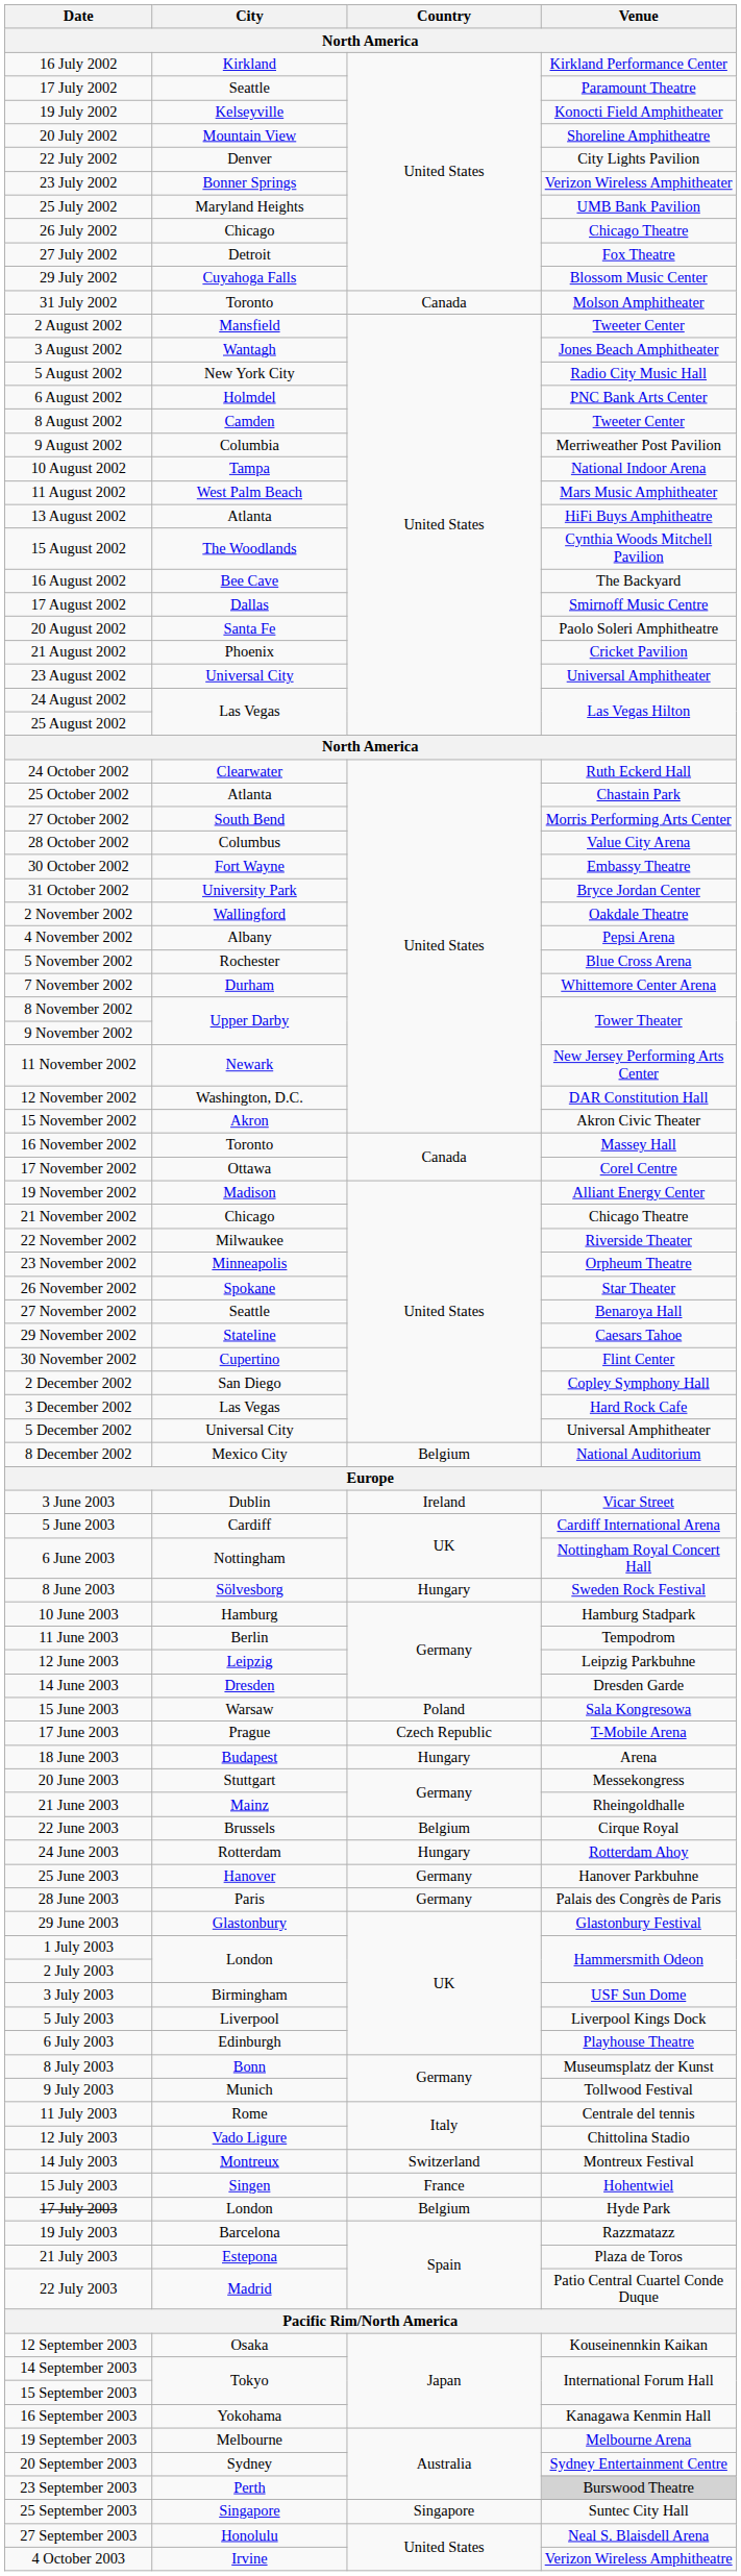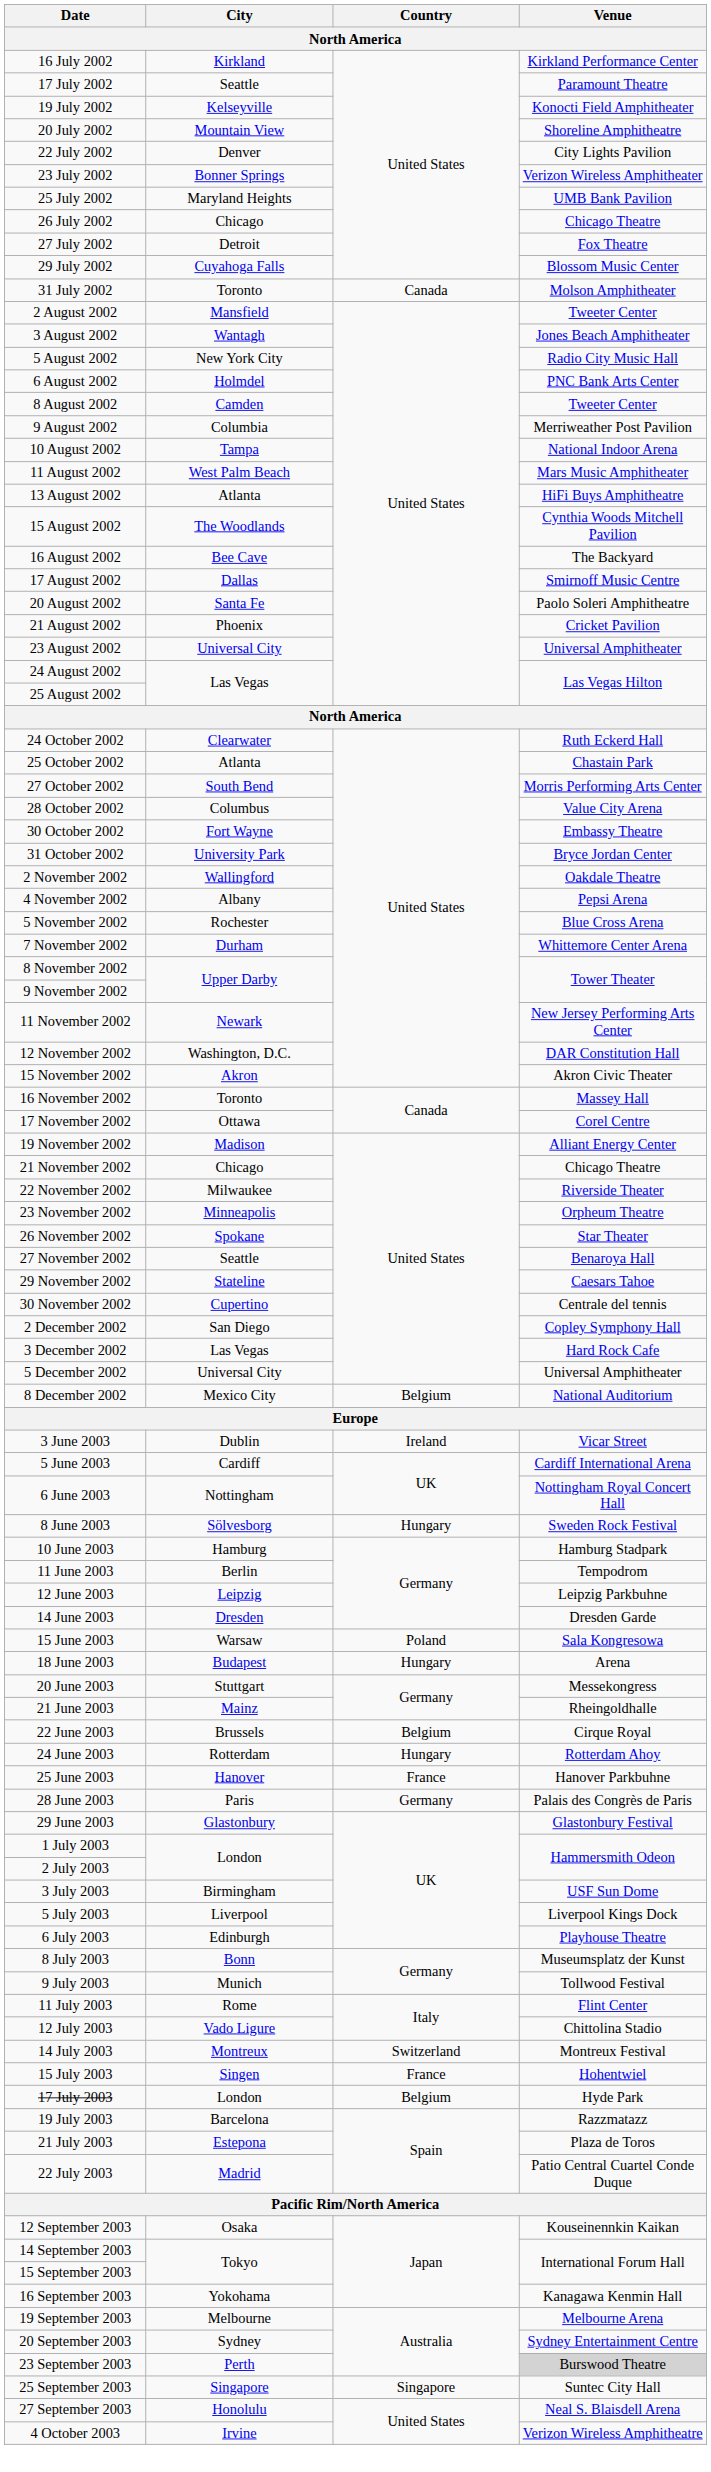30 November 2002 | Venue: Flint Center -> Centrale del tennis
- row: 17 June 2003 | Prague | Czech Republic | T-Mobile Arena
25 June 2003 | Country: Germany -> France
11 July 2003 | Venue: Centrale del tennis -> Flint Center
